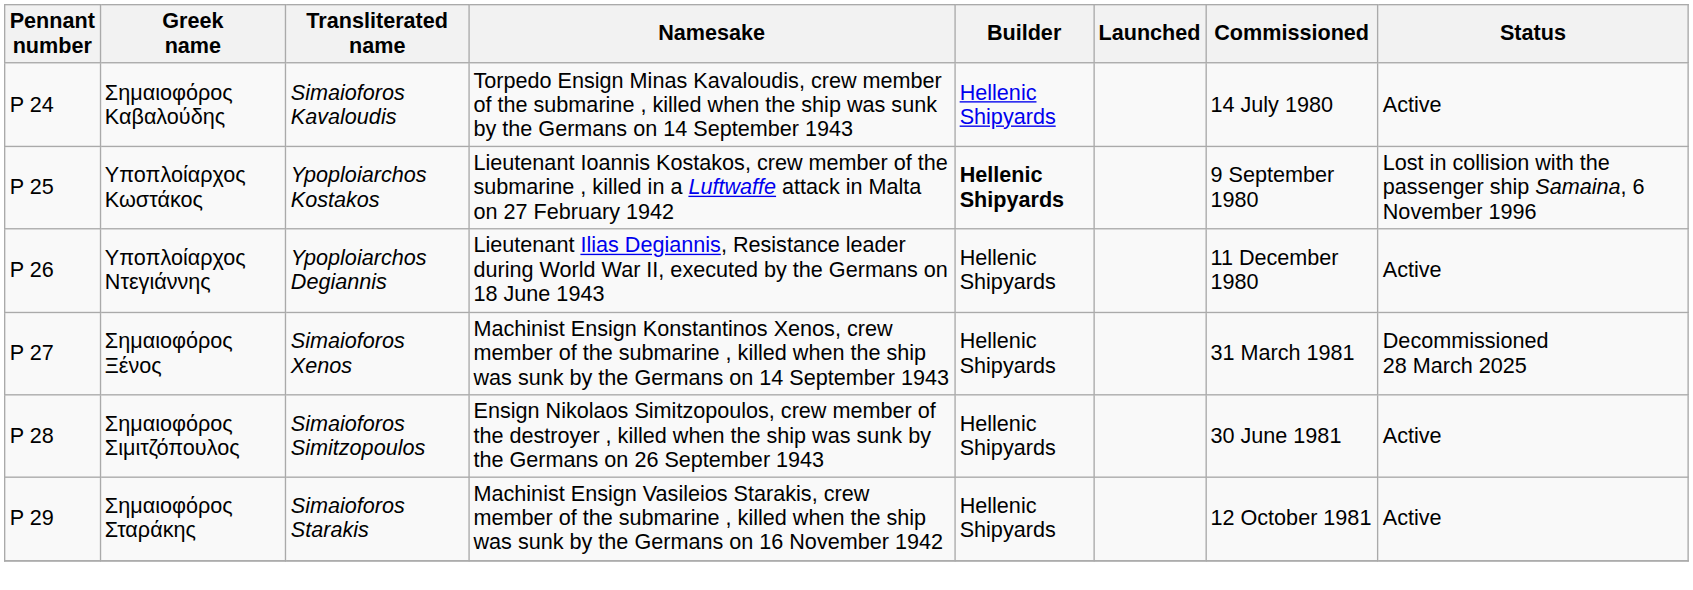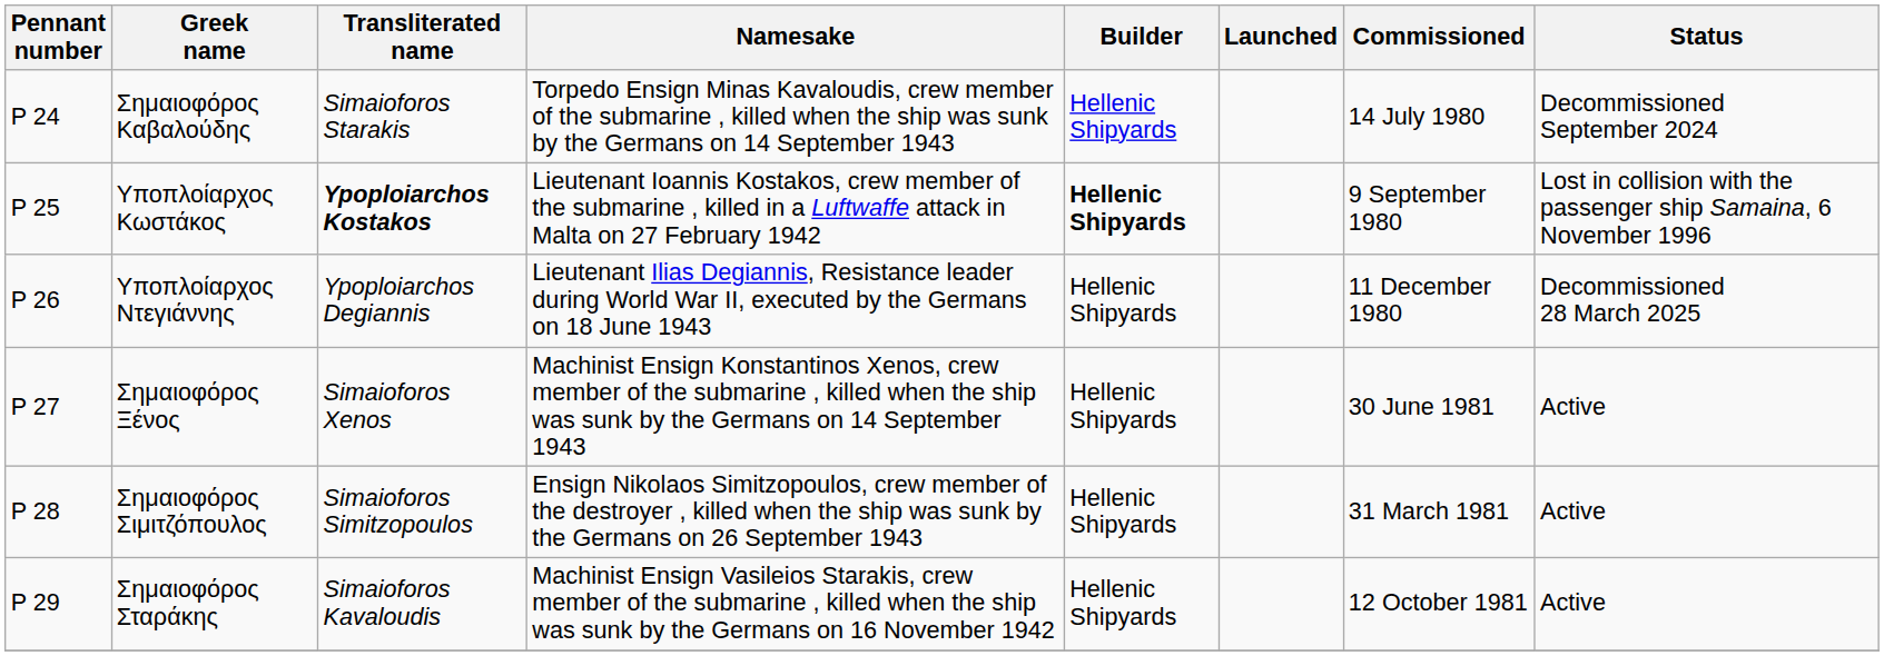Σημαιοφόρος Καβαλούδης | Transliterated name: Simaioforos Kavaloudis -> Simaioforos Starakis
Σημαιοφόρος Καβαλούδης | Status: Active -> Decommissioned September 2024
Υποπλοίαρχος Κωστάκος | Transliterated name: normal -> bold
Υποπλοίαρχος Ντεγιάννης | Status: Active -> Decommissioned 28 March 2025
Σημαιοφόρος Ξένος | Commissioned: 31 March 1981 -> 30 June 1981
Σημαιοφόρος Ξένος | Status: Decommissioned 28 March 2025 -> Active
Σημαιοφόρος Σιμιτζόπουλος | Commissioned: 30 June 1981 -> 31 March 1981
Σημαιοφόρος Σταράκης | Transliterated name: Simaioforos Starakis -> Simaioforos Kavaloudis
